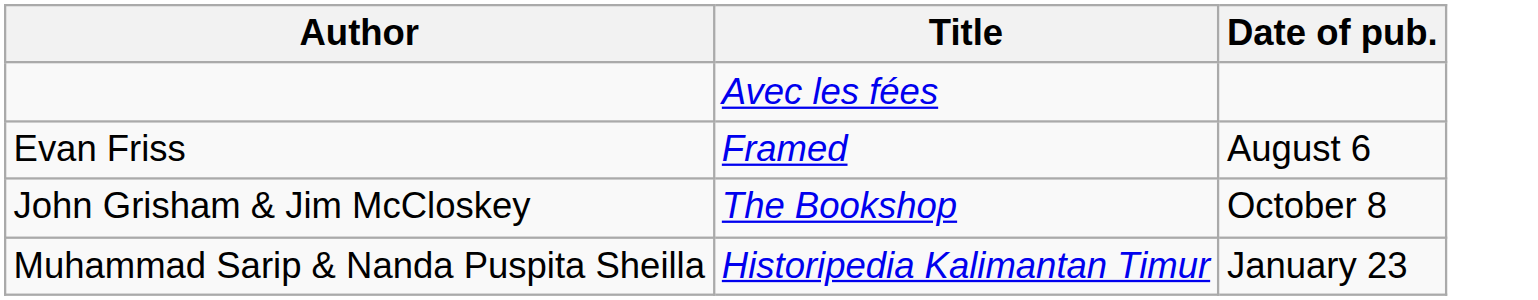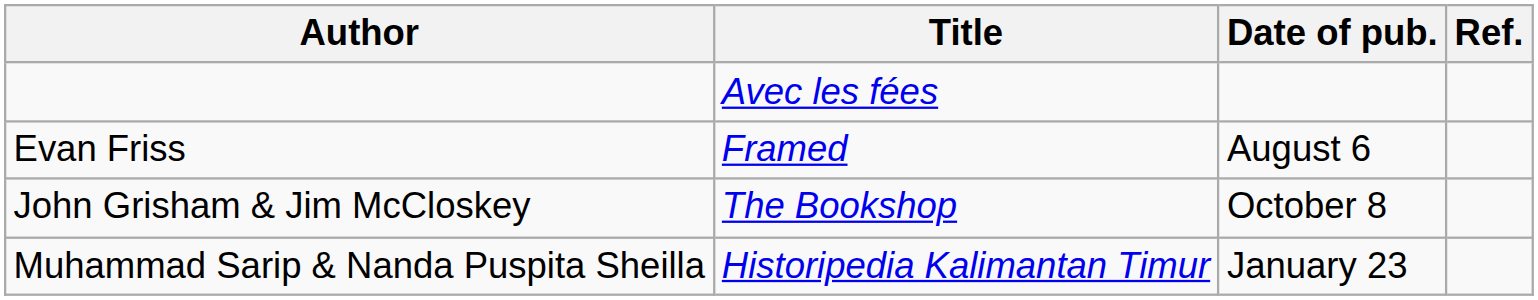+ column: Ref.
